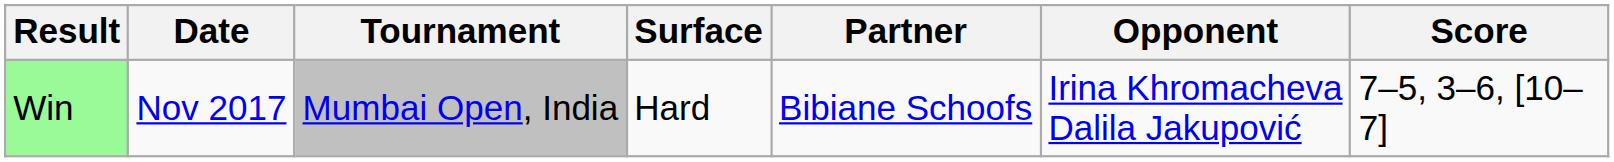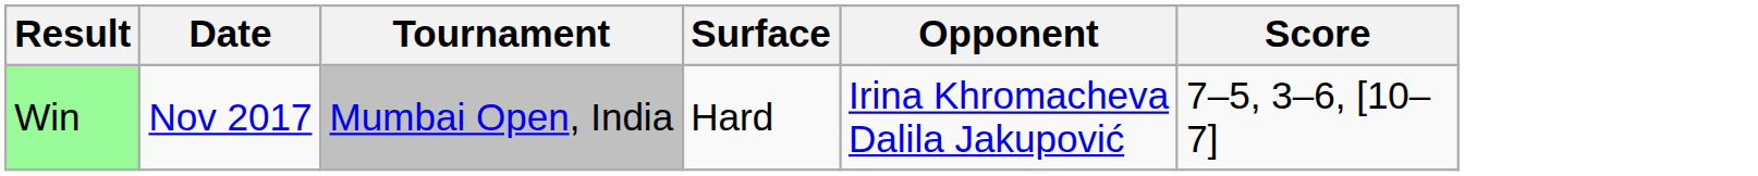- column: Partner | Bibiane Schoofs
